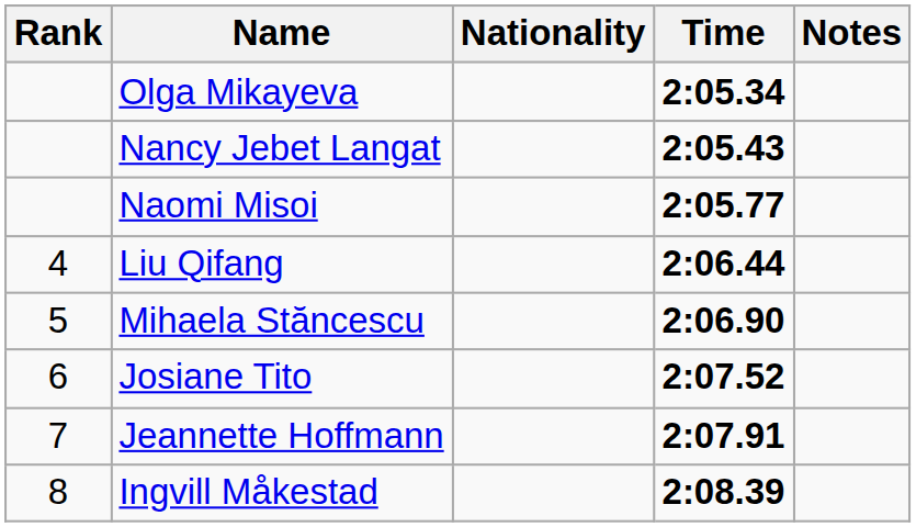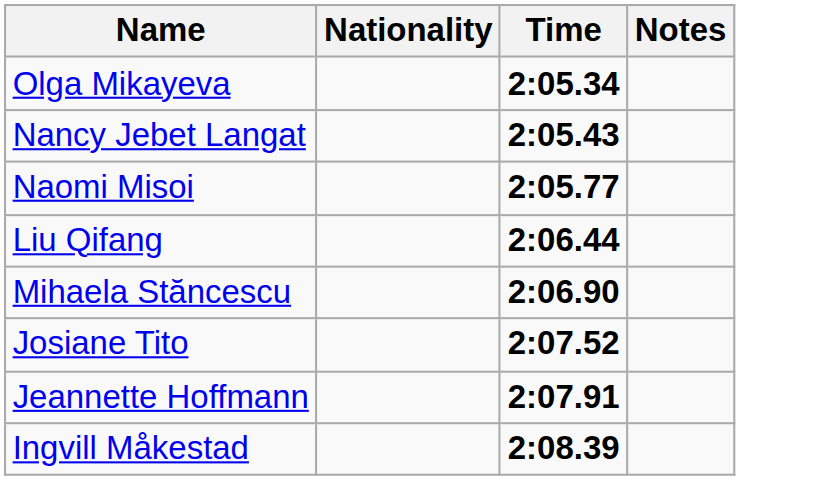- column: Rank | 4 | 5 | 6 | 7 | 8
